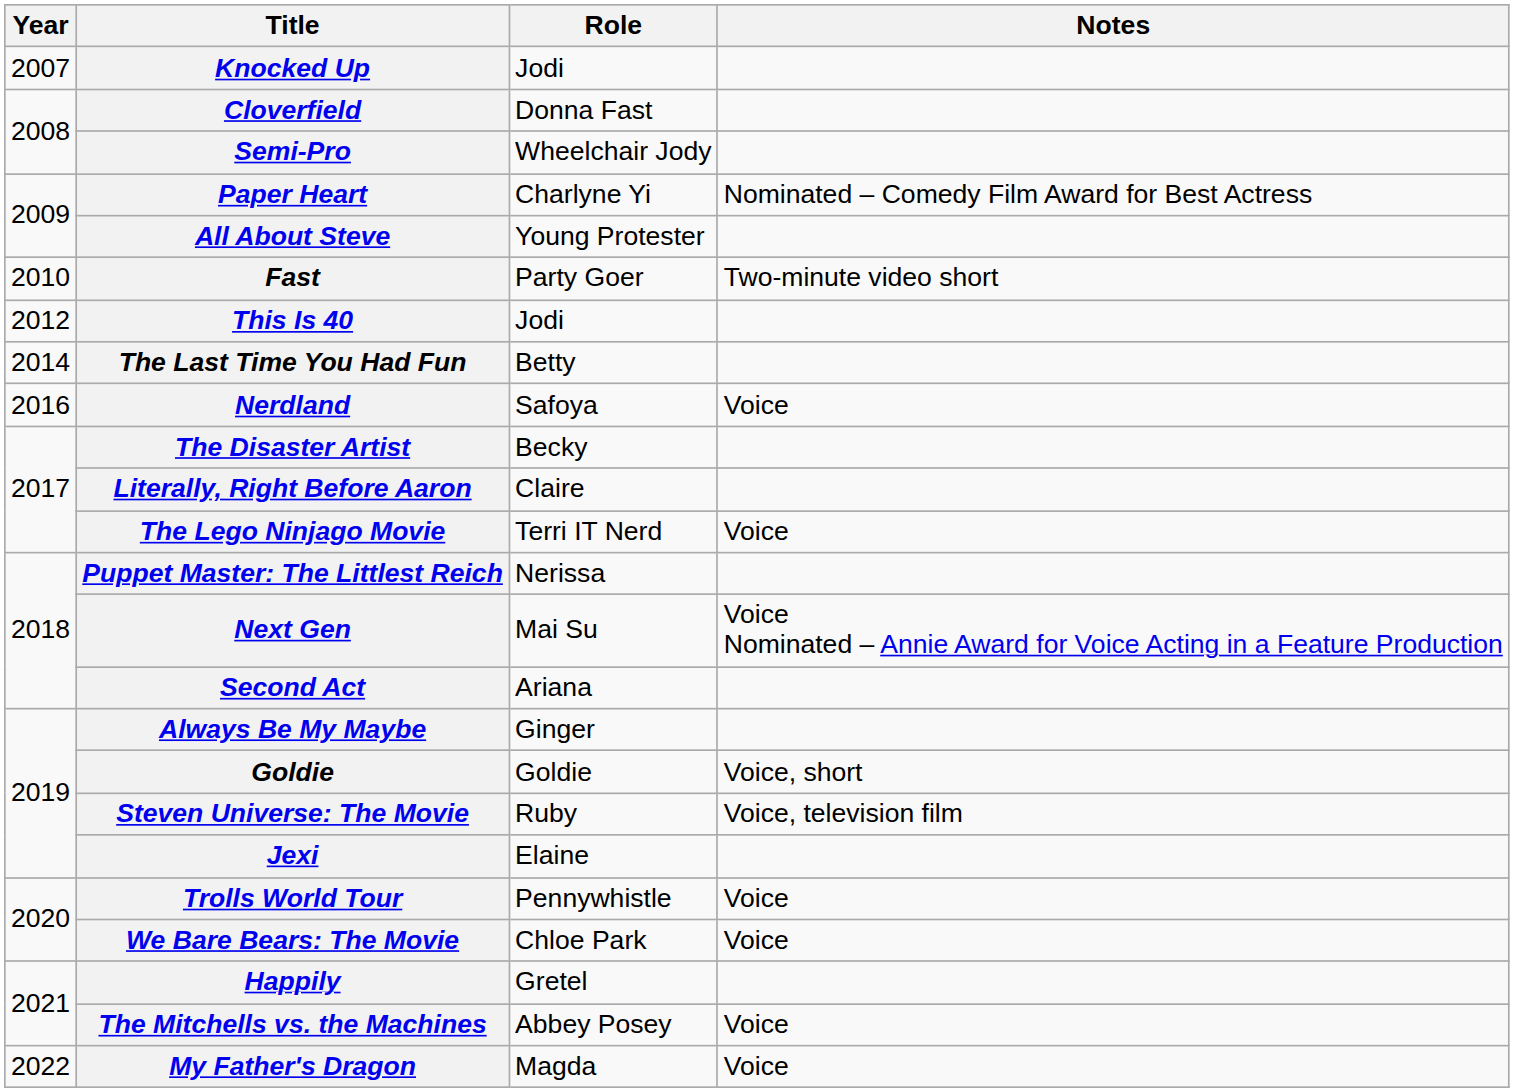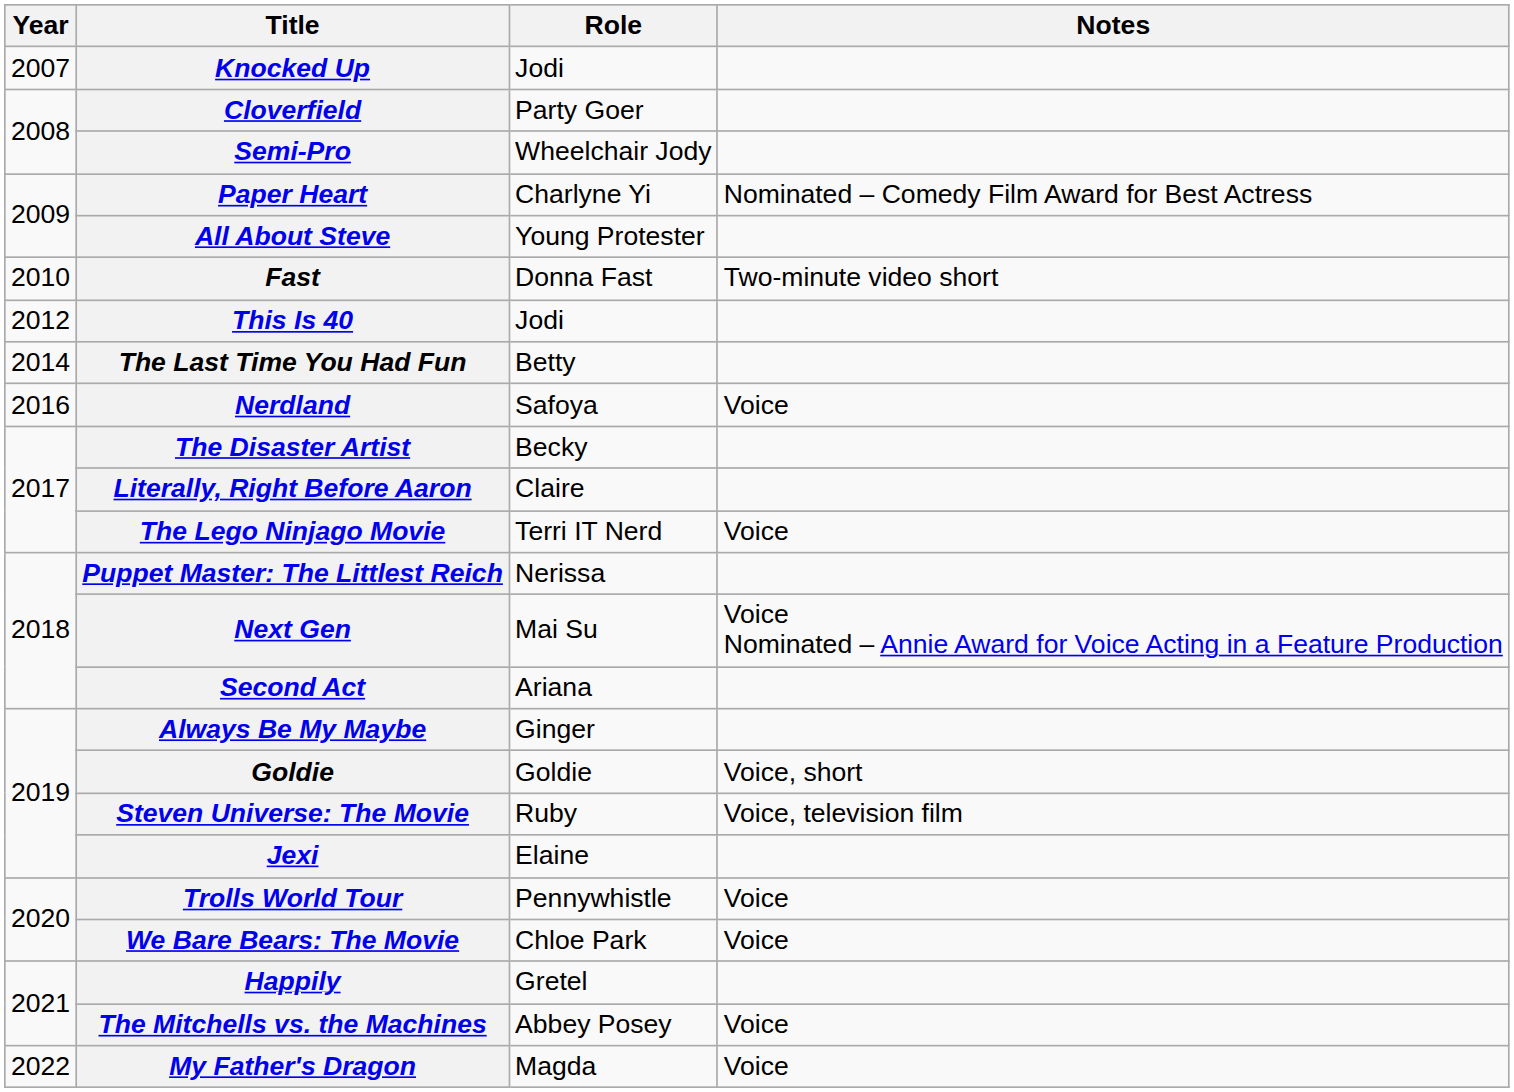Cloverfield | Role: Donna Fast -> Party Goer
Fast | Role: Party Goer -> Donna Fast
